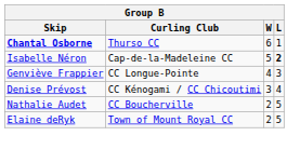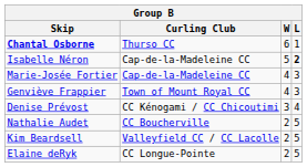+ row: Marie-Josée Fortier | Cap-de-la-Madeleine CC | 4 | 3
Genviève Frappier | Curling Club: CC Longue-Pointe -> Town of Mount Royal CC
+ row: Kim Beardsell | Valleyfield CC / CC Lacolle | 2 | 5
Elaine deRyk | Curling Club: Town of Mount Royal CC -> CC Longue-Pointe
